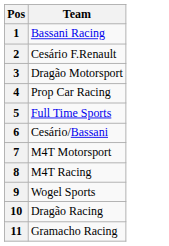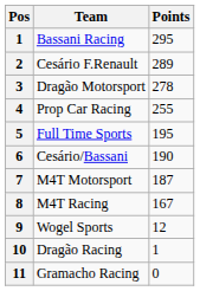+ column: Points | 295 | 289 | 278 | 255 | 195 | 190 | 187 | 167 | 12 | 1 | 0
